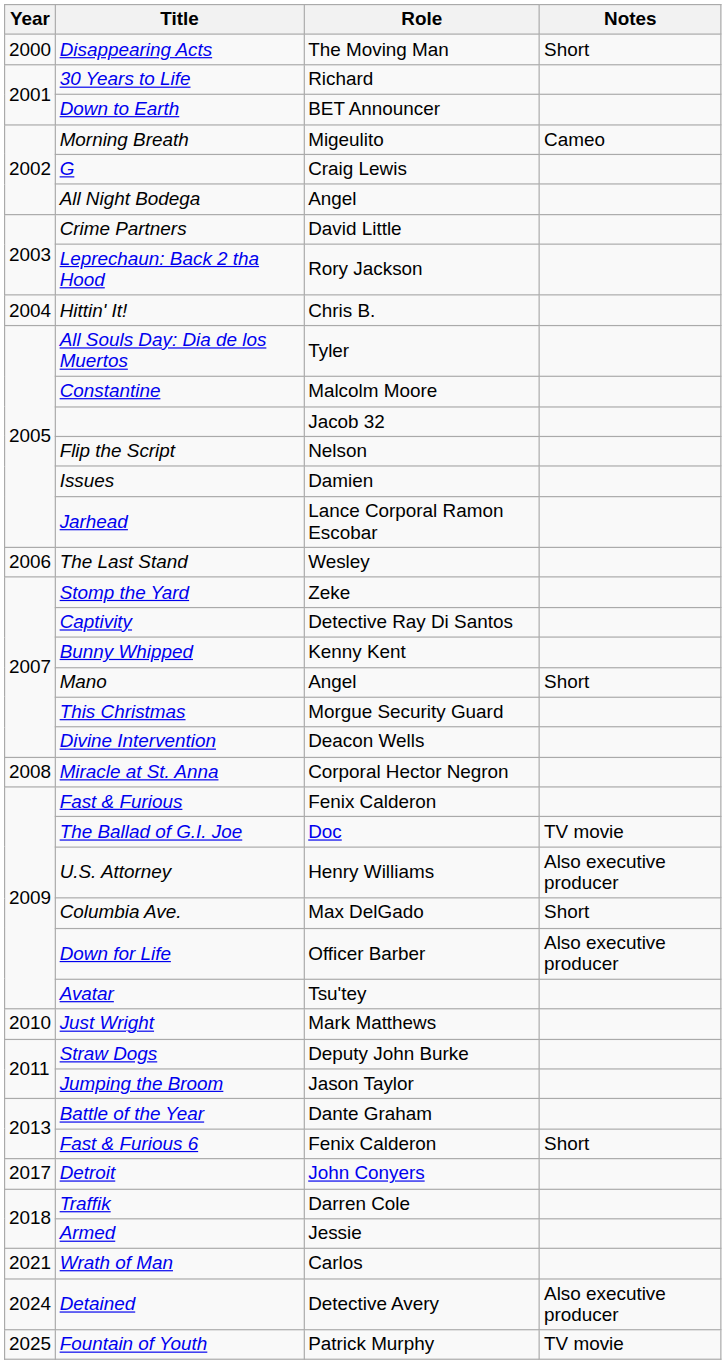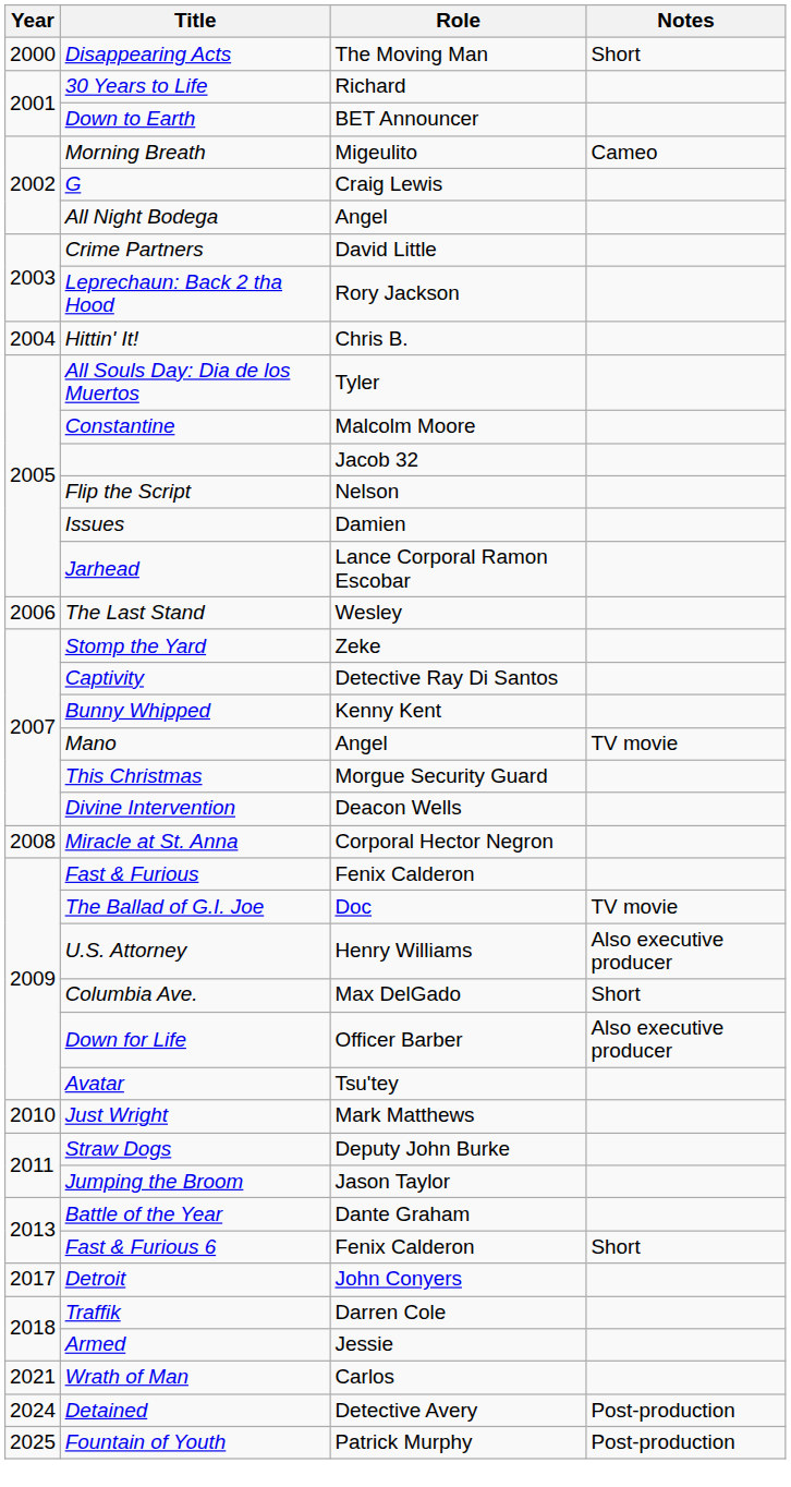Mano | Notes: Short -> TV movie
Detained | Notes: Also executive producer -> Post-production
Fountain of Youth | Notes: TV movie -> Post-production
